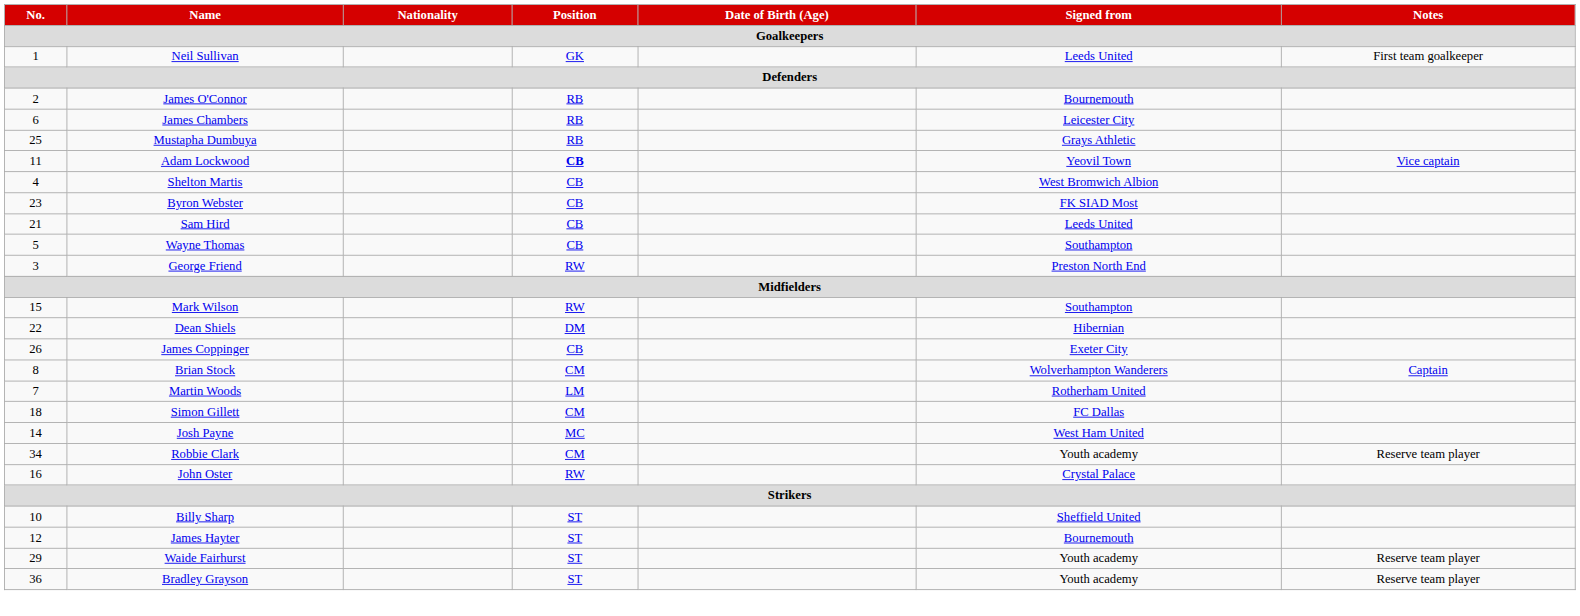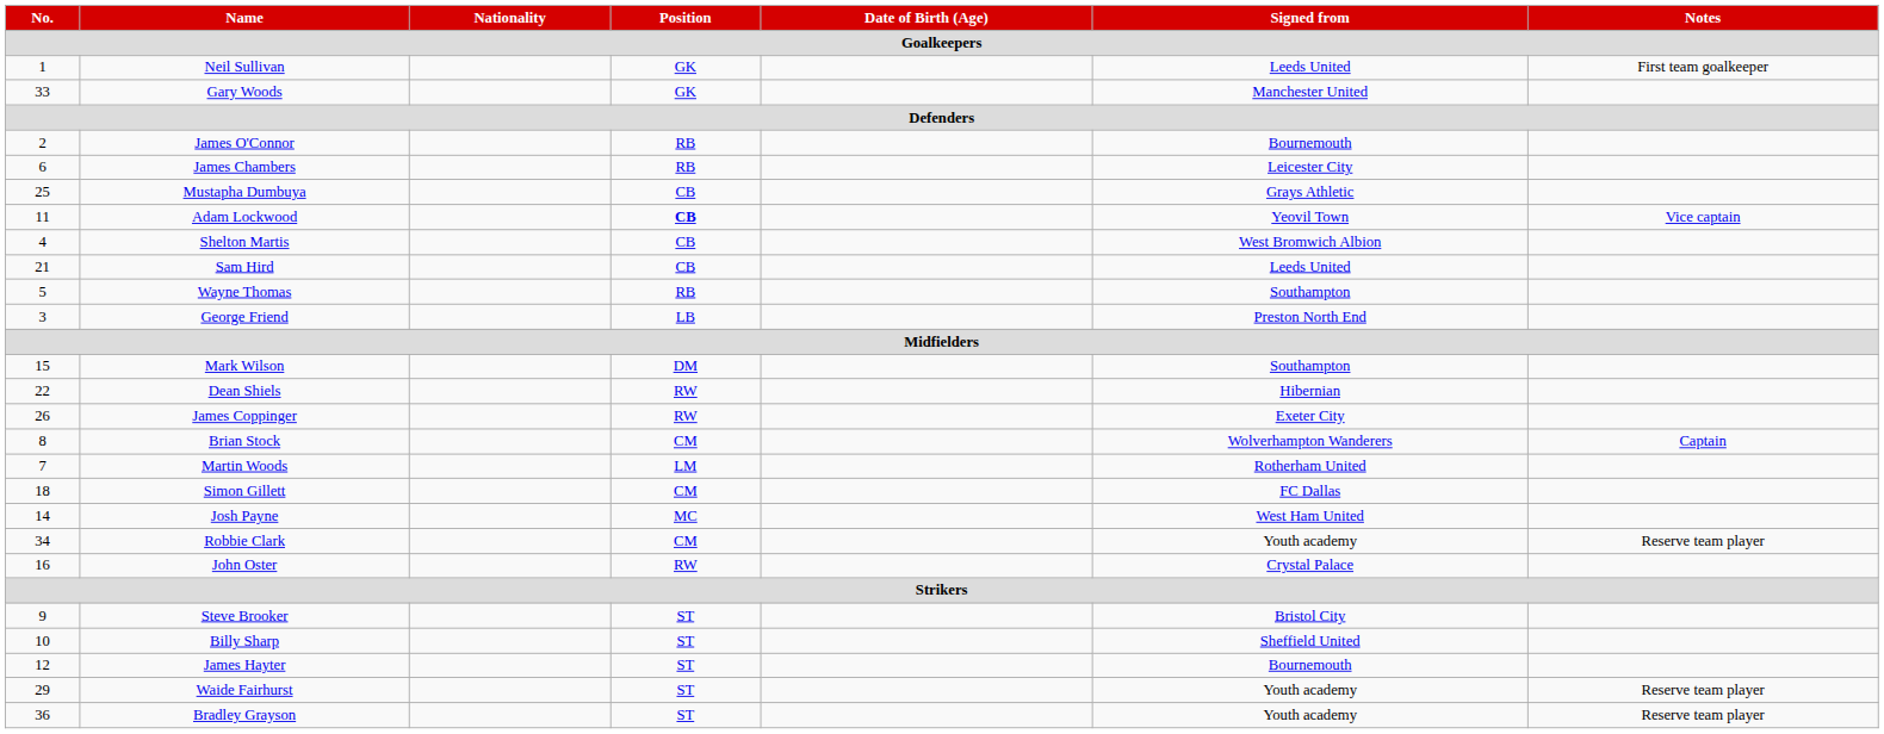+ row: 33 | Gary Woods | GK | Manchester United
Mustapha Dumbuya | Position: RB -> CB
- row: 23 | Byron Webster | CB | FK SIAD Most
Wayne Thomas | Position: CB -> RB
George Friend | Position: RW -> LB
Mark Wilson | Position: RW -> DM
Dean Shiels | Position: DM -> RW
James Coppinger | Position: CB -> RW
+ row: 9 | Steve Brooker | ST | Bristol City
